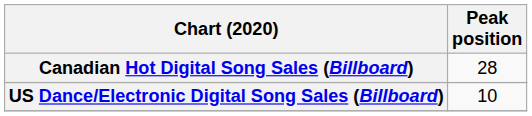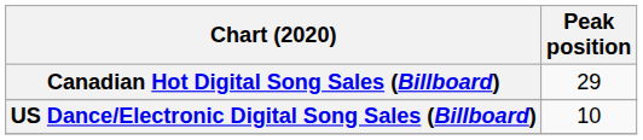Canadian Hot Digital Song Sales (Billboard) | Peak position: 28 -> 29
